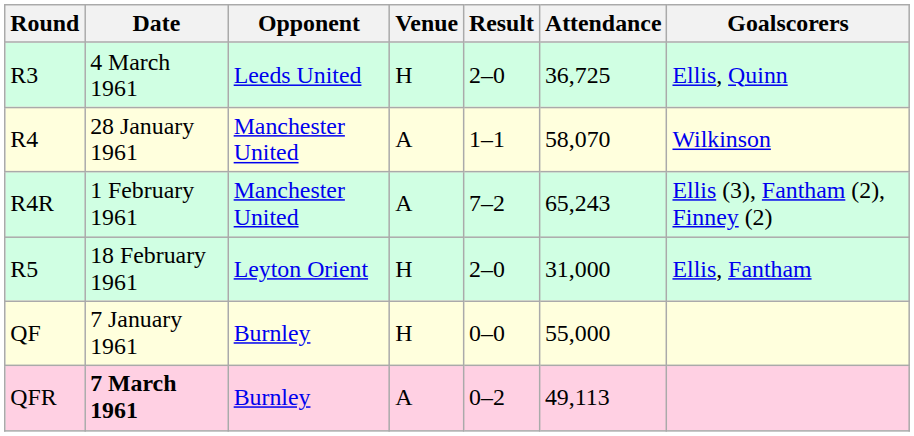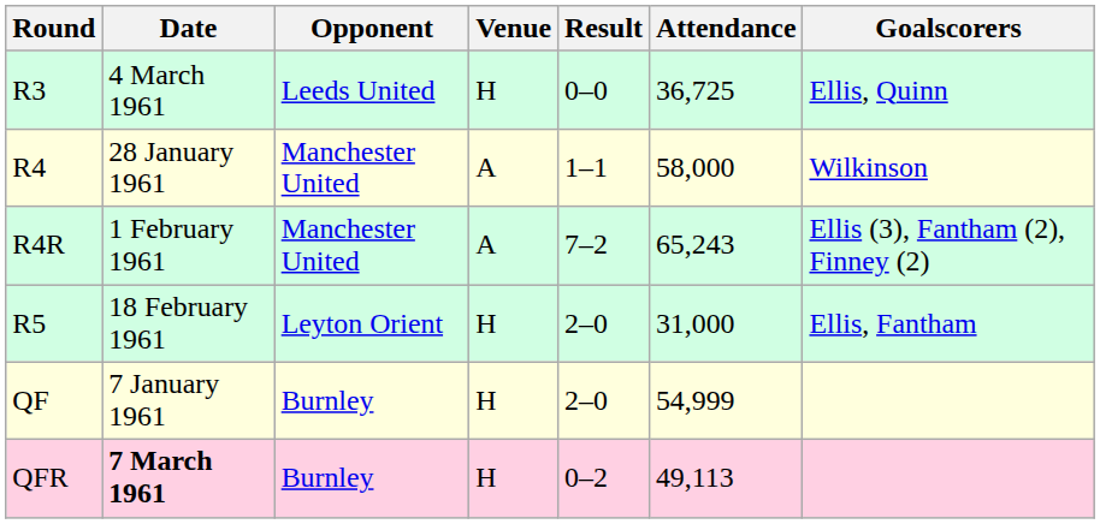R3 | Result: 2–0 -> 0–0
R4 | Attendance: 58,070 -> 58,000
QF | Result: 0–0 -> 2–0
QF | Attendance: 55,000 -> 54,999
QFR | Venue: A -> H
